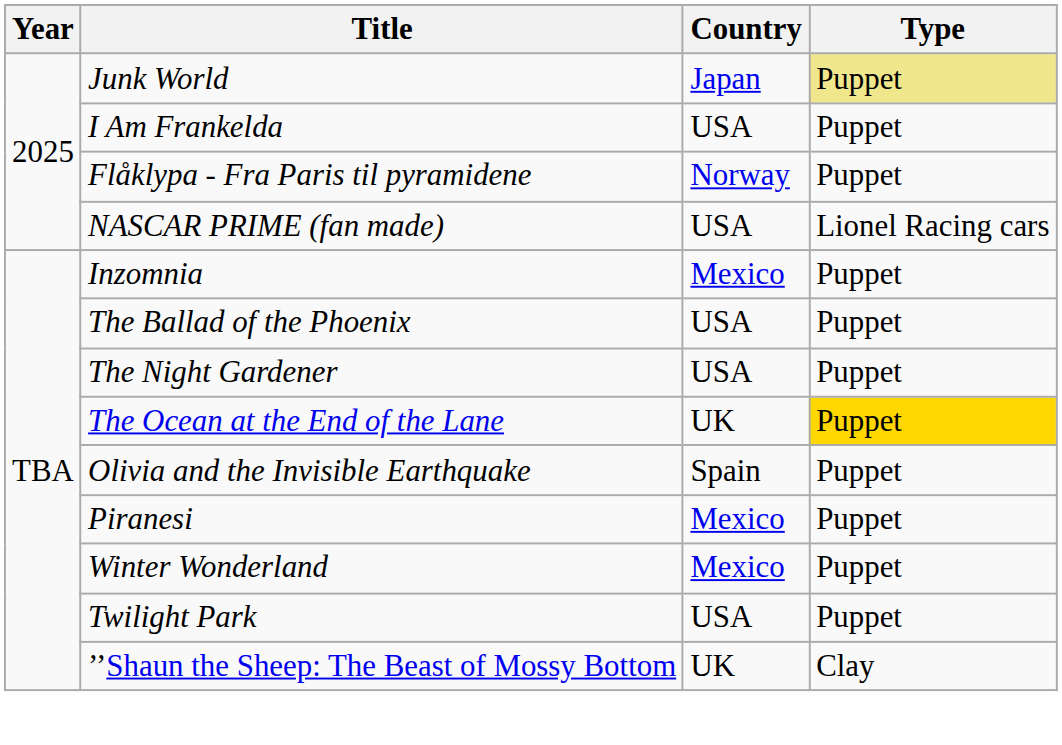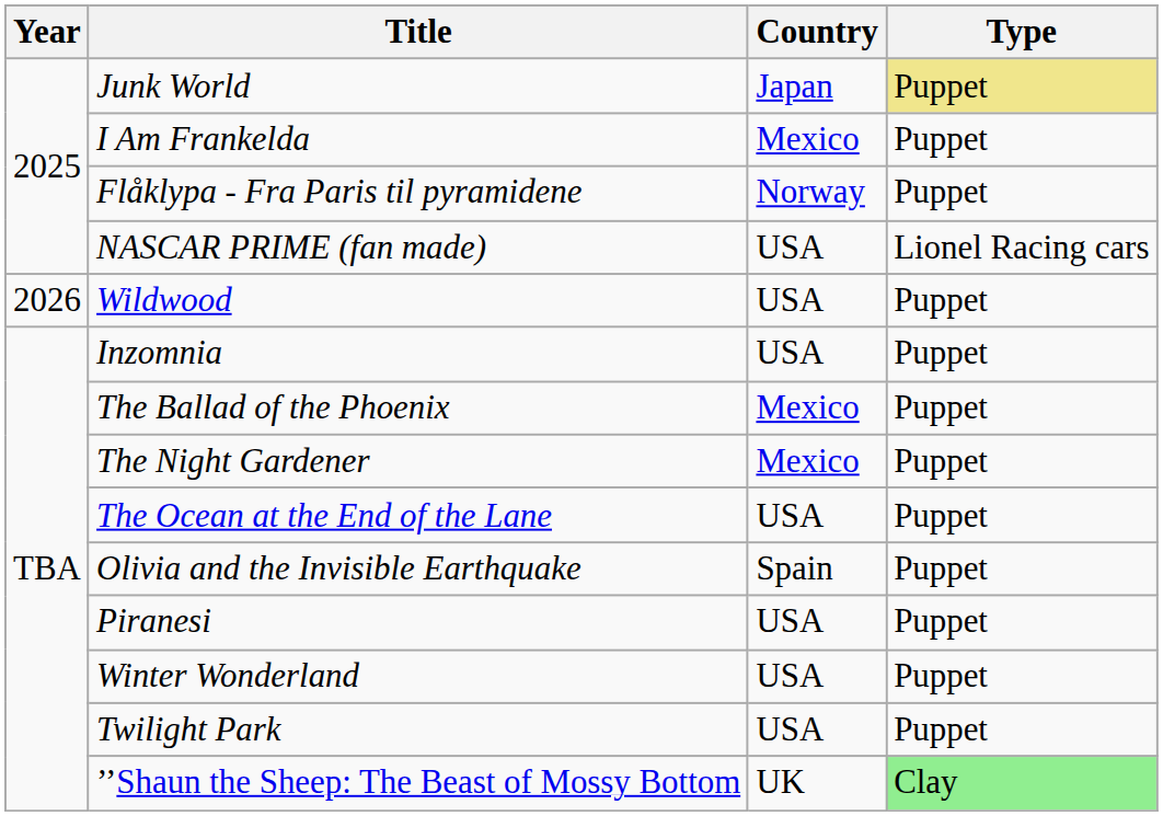I Am Frankelda | Country: USA -> Mexico
+ row: 2026 | Wildwood | USA | Puppet
Inzomnia | Country: Mexico -> USA
The Ballad of the Phoenix | Country: USA -> Mexico
The Night Gardener | Country: USA -> Mexico
The Ocean at the End of the Lane | Country: UK -> USA
The Ocean at the End of the Lane | Type: gold background -> no background
Piranesi | Country: Mexico -> USA
Winter Wonderland | Country: Mexico -> USA
’’Shaun the Sheep: The Beast of Mossy Bottom | Type: no background -> lightgreen background
